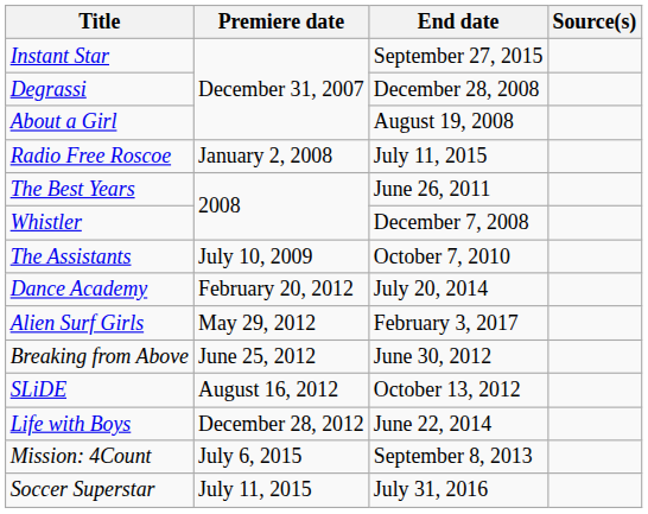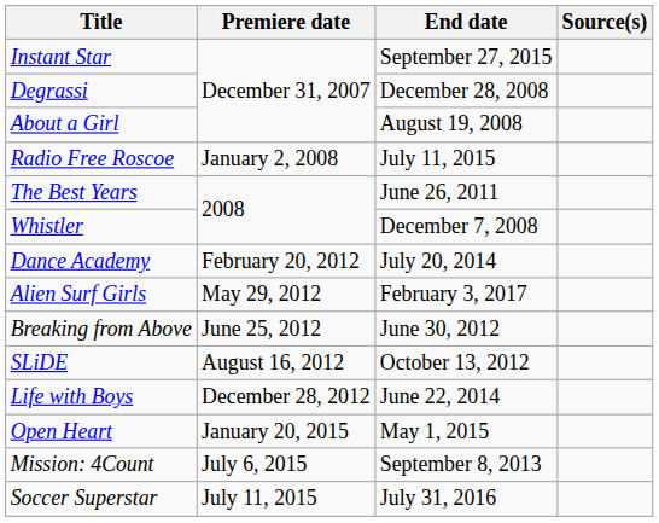- row: The Assistants | July 10, 2009 | October 7, 2010
+ row: Open Heart | January 20, 2015 | May 1, 2015
